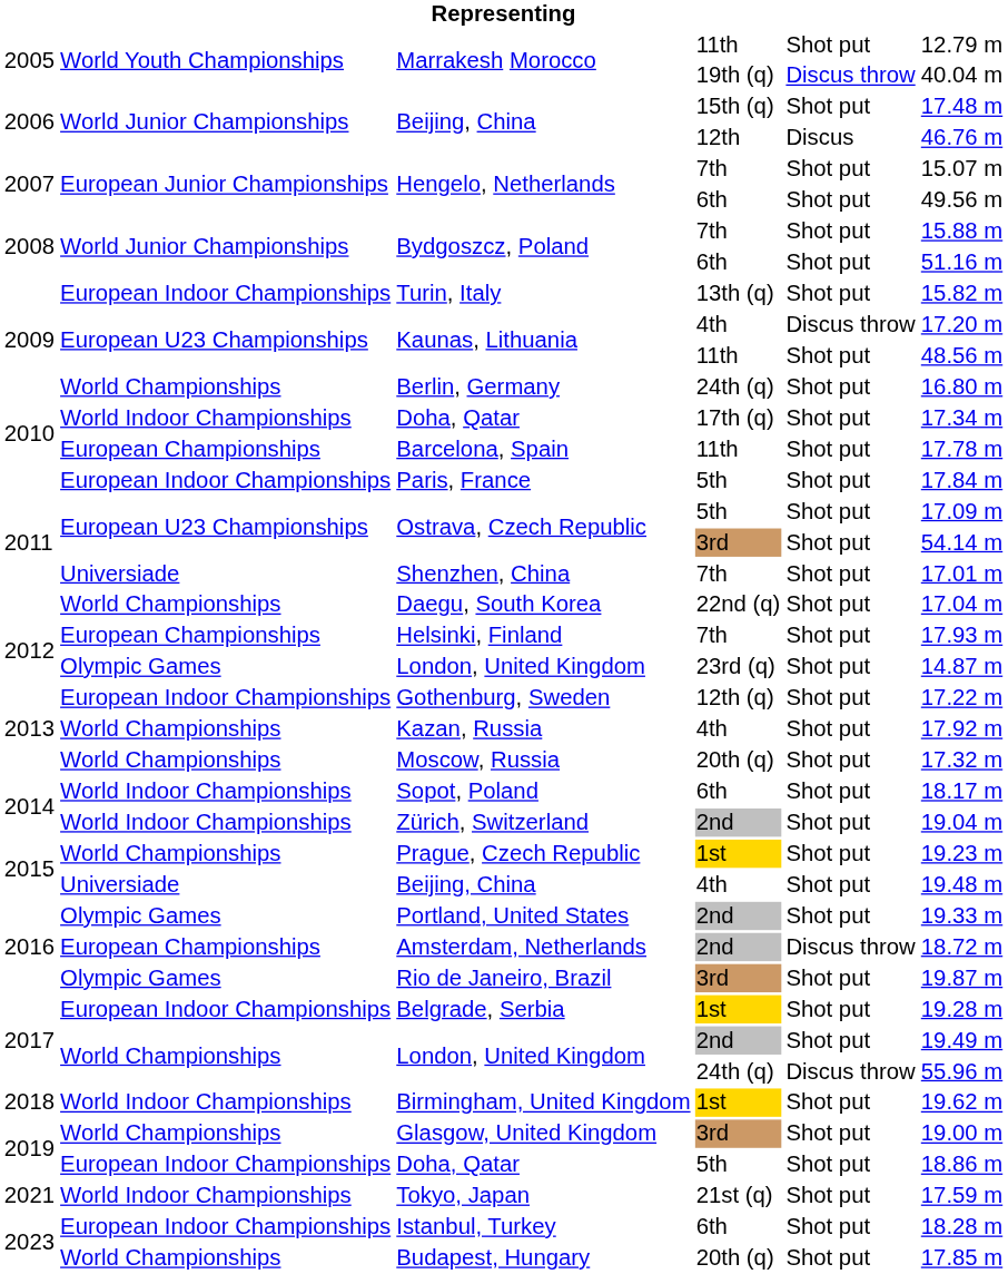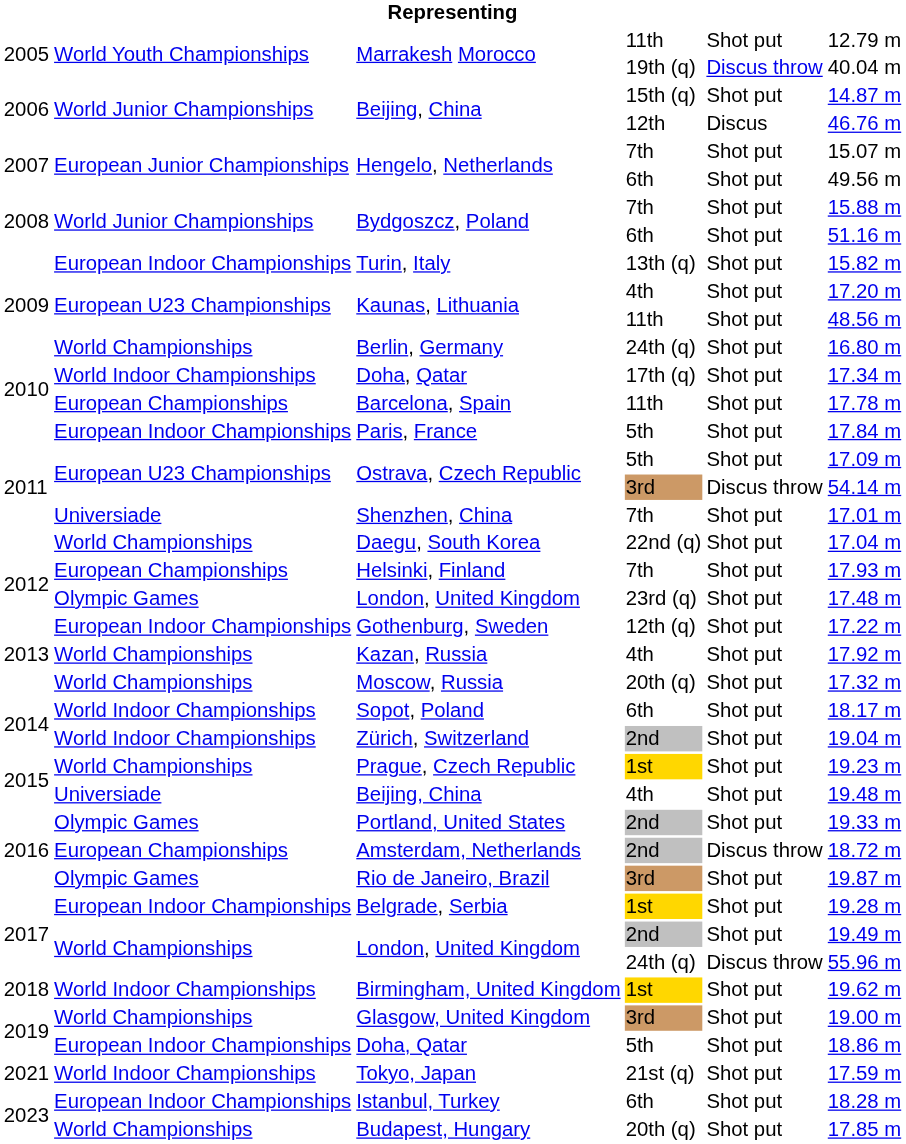Beijing, China / 15th (q) | column 6: 17.48 m -> 14.87 m
Kaunas, Lithuania / 4th | column 5: Discus throw -> Shot put
Ostrava, Czech Republic / 3rd | column 5: Shot put -> Discus throw
London, United Kingdom / 23rd (q) | column 6: 14.87 m -> 17.48 m
